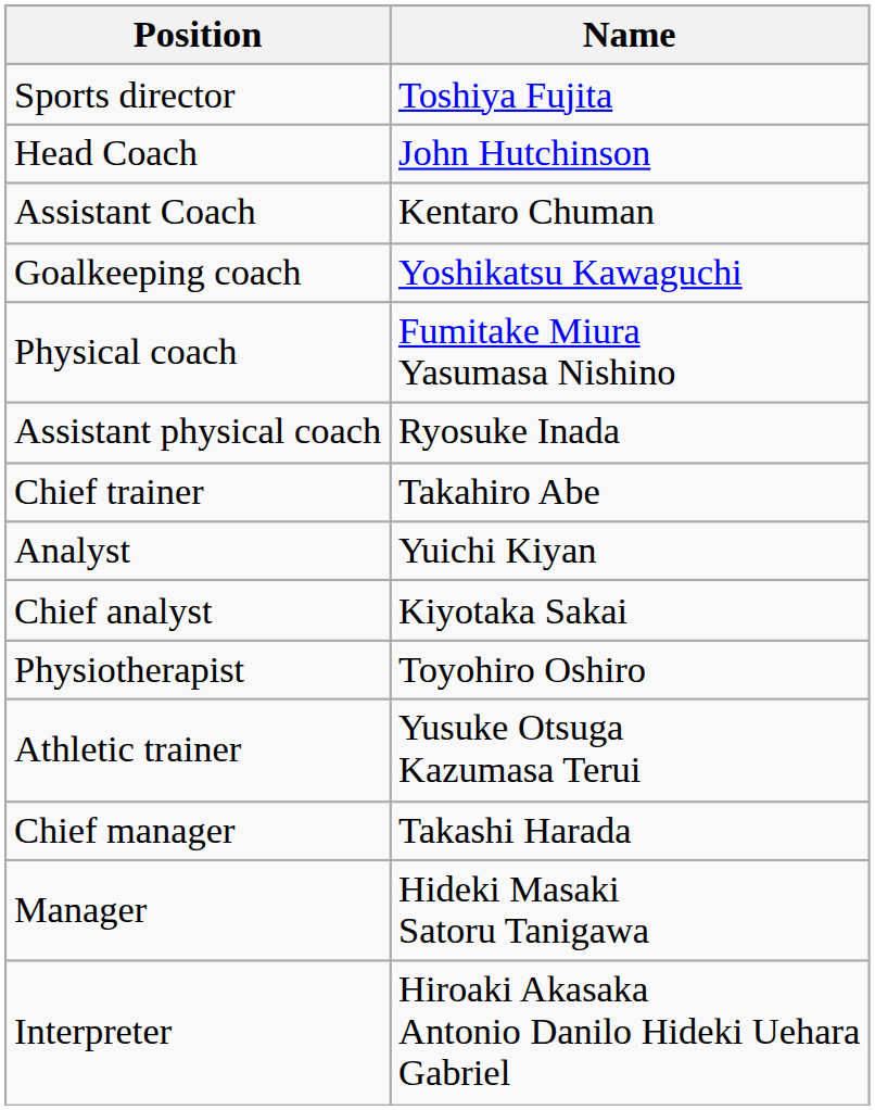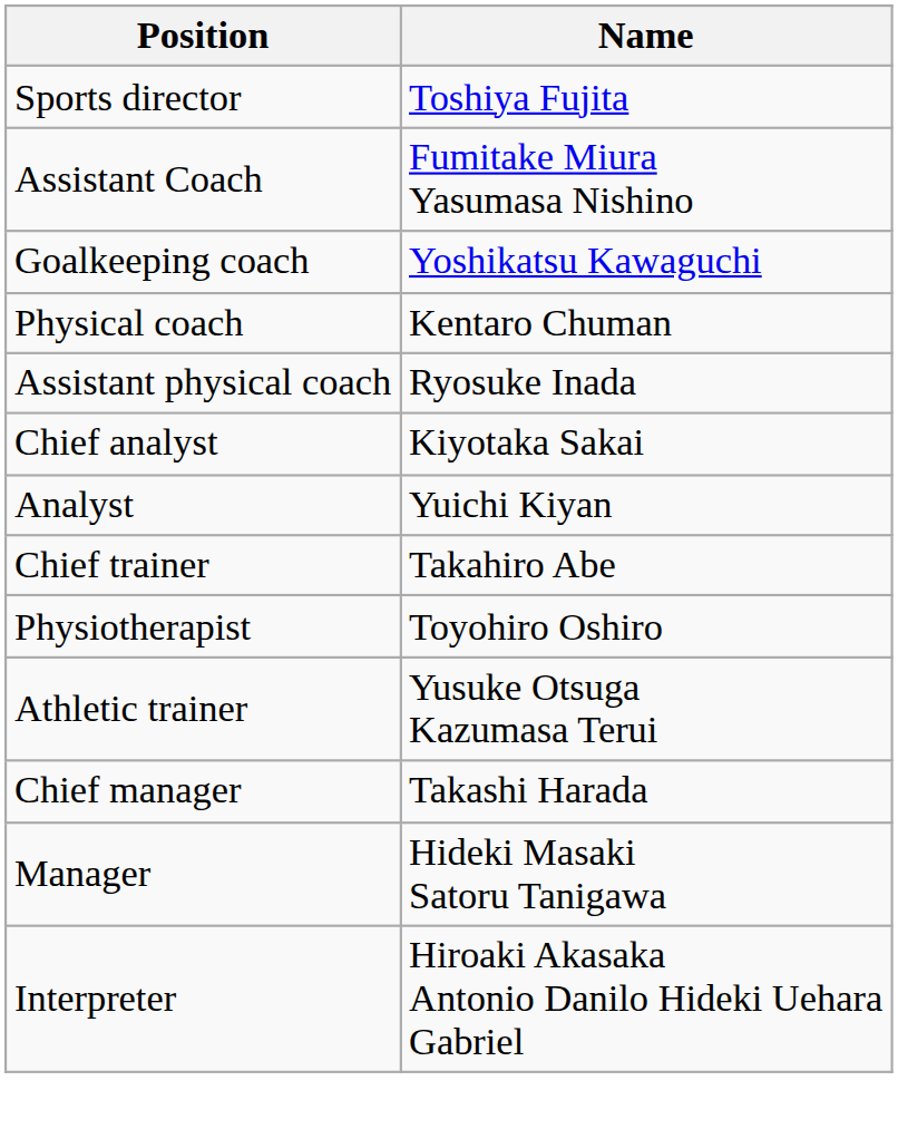- row: Head Coach | John Hutchinson
Assistant Coach | Name: Kentaro Chuman -> Fumitake Miura Yasumasa Nishino
Physical coach | Name: Fumitake Miura Yasumasa Nishino -> Kentaro Chuman
rows swapped: Chief analyst <-> Chief trainer
